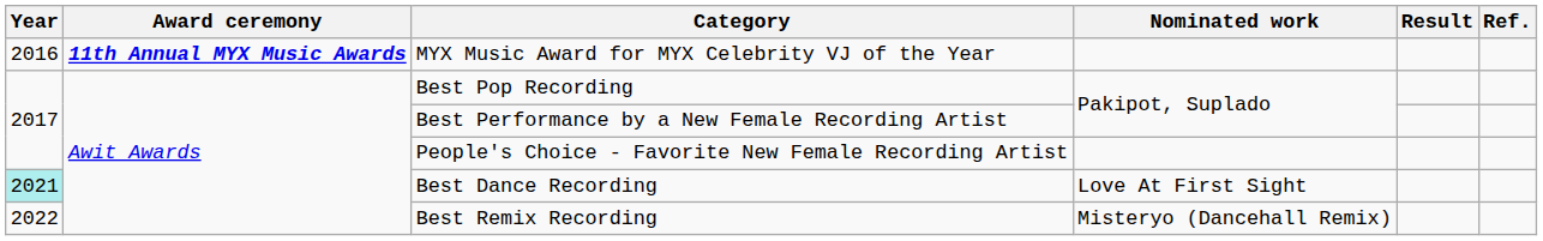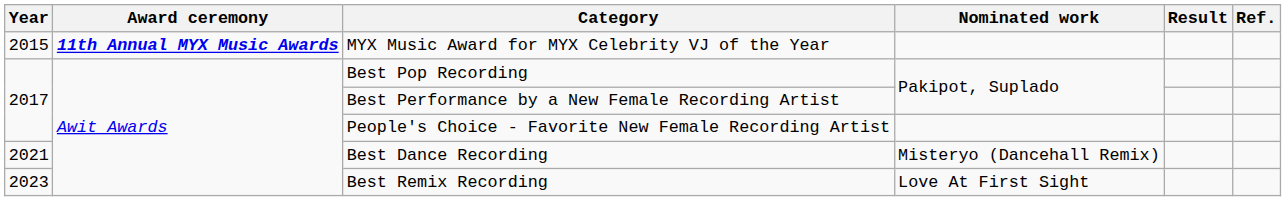MYX Music Award for MYX Celebrity VJ of the Year | Year: 2016 -> 2015
Best Dance Recording | Year: paleturquoise background -> no background
Best Dance Recording | Nominated work: Love At First Sight -> Misteryo (Dancehall Remix)
Best Remix Recording | Year: 2022 -> 2023
Best Remix Recording | Nominated work: Misteryo (Dancehall Remix) -> Love At First Sight
